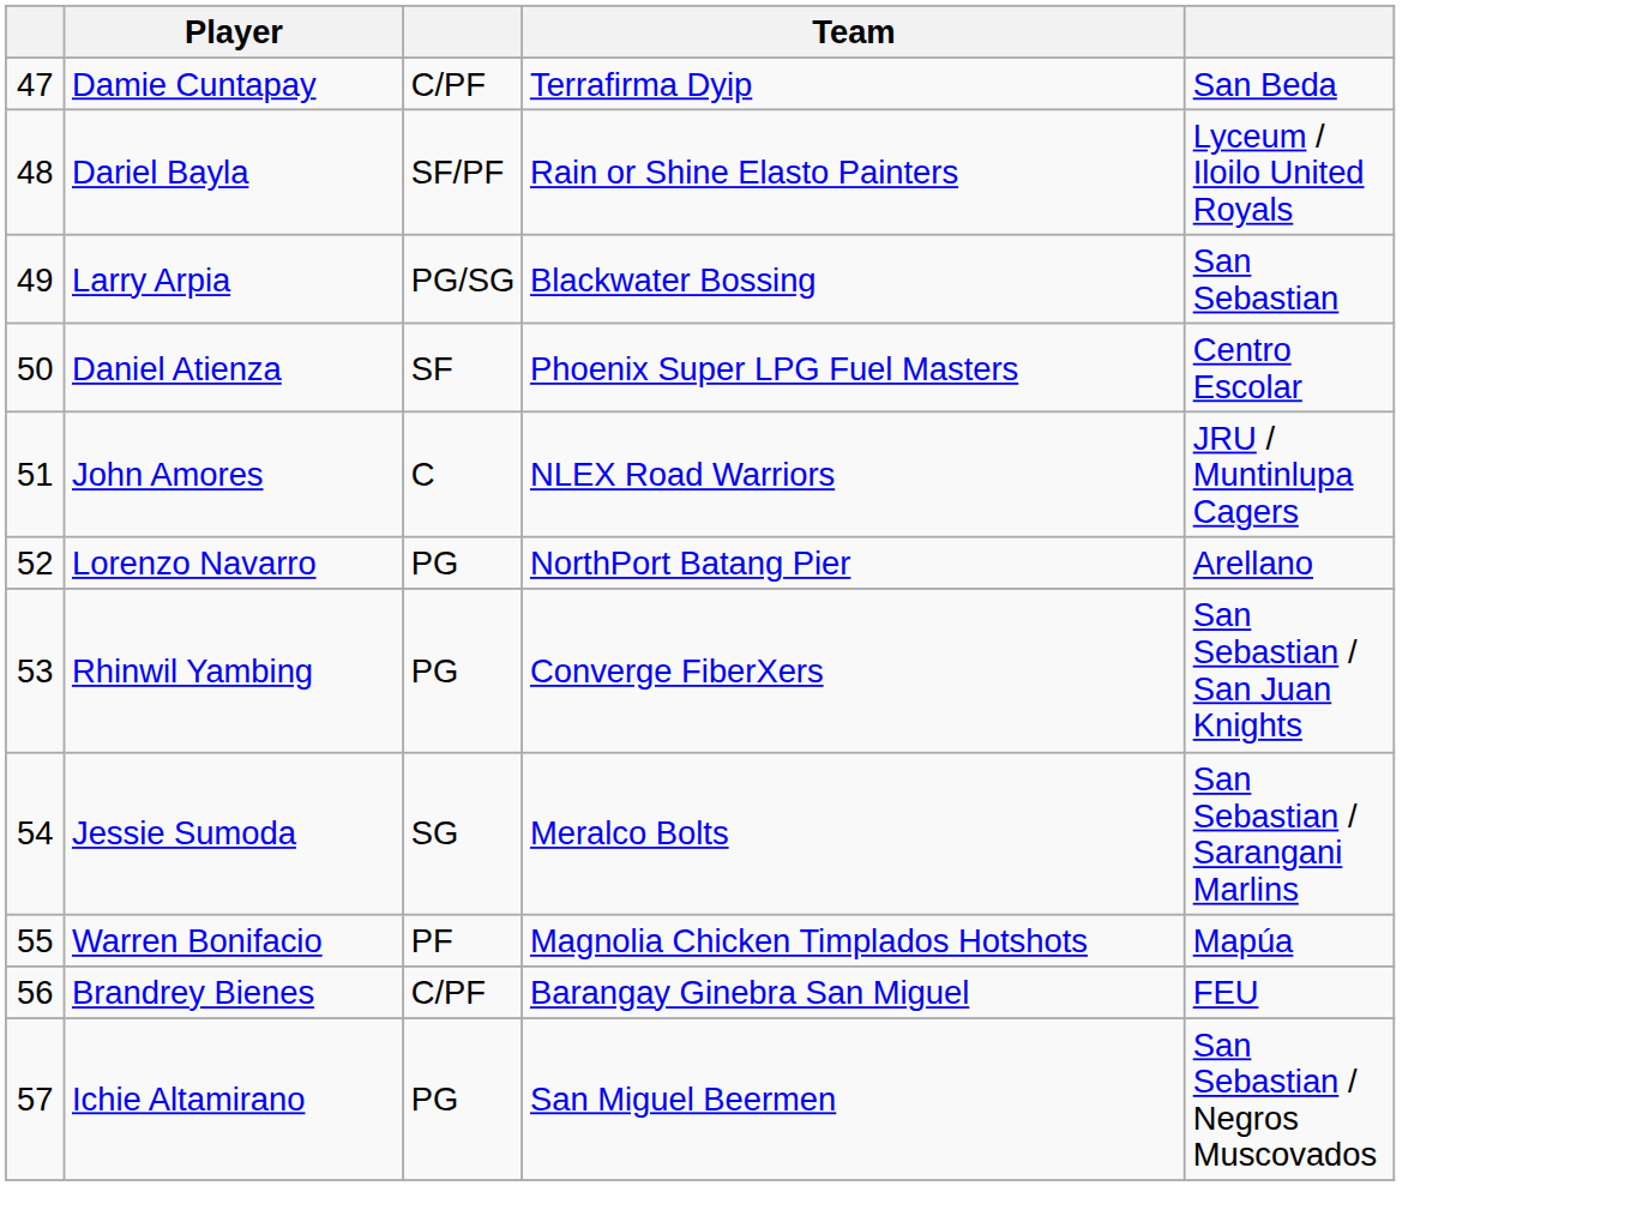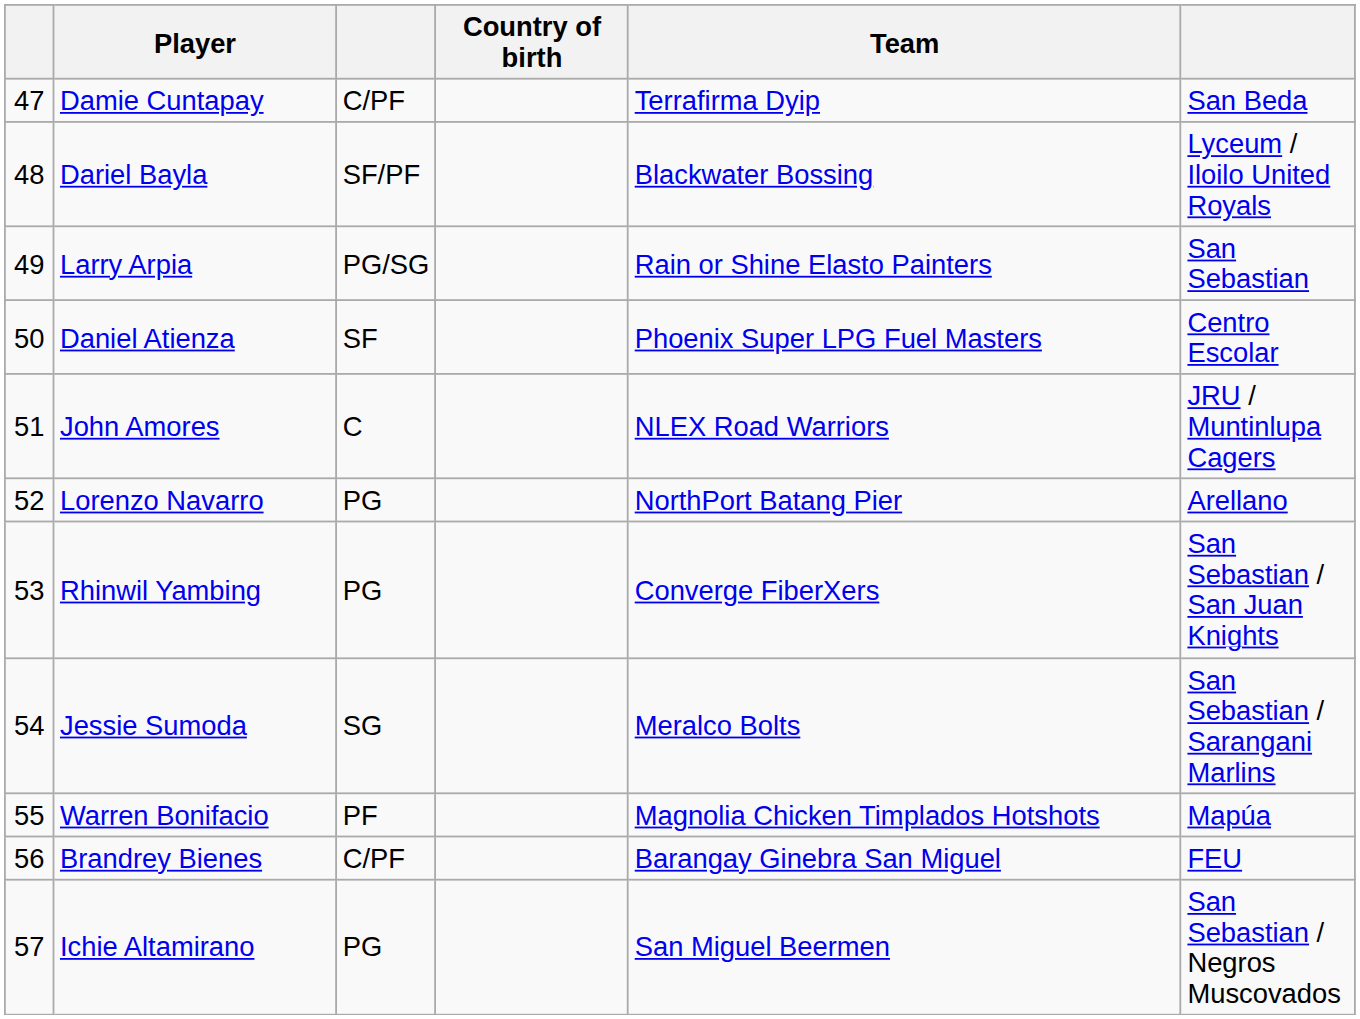+ column: Country of birth
Dariel Bayla | Team: Rain or Shine Elasto Painters -> Blackwater Bossing
Larry Arpia | Team: Blackwater Bossing -> Rain or Shine Elasto Painters
